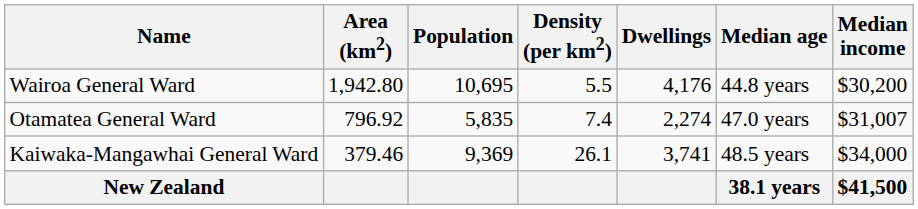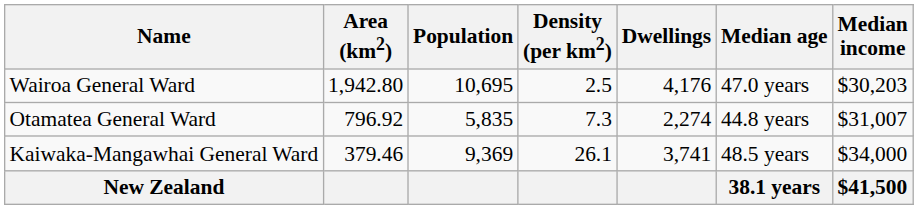Wairoa General Ward | Density (per km2): 5.5 -> 2.5
Wairoa General Ward | Median age: 44.8 years -> 47.0 years
Wairoa General Ward | Median income: $30,200 -> $30,203
Otamatea General Ward | Density (per km2): 7.4 -> 7.3
Otamatea General Ward | Median age: 47.0 years -> 44.8 years
